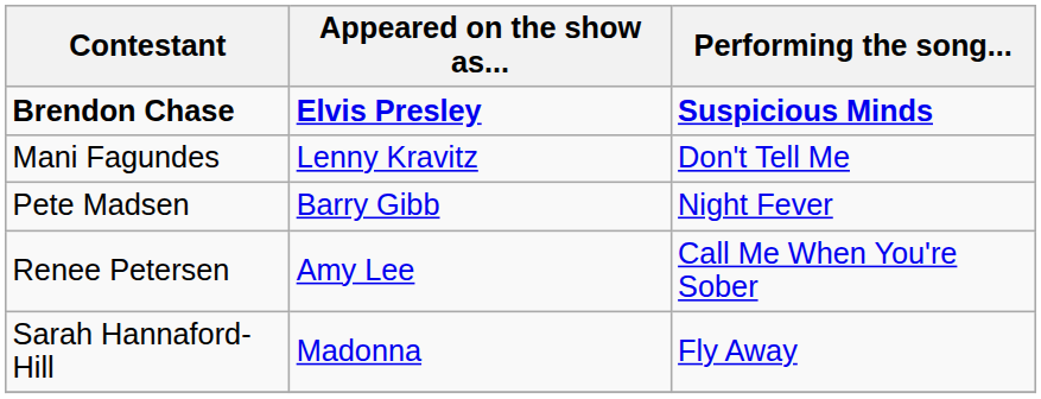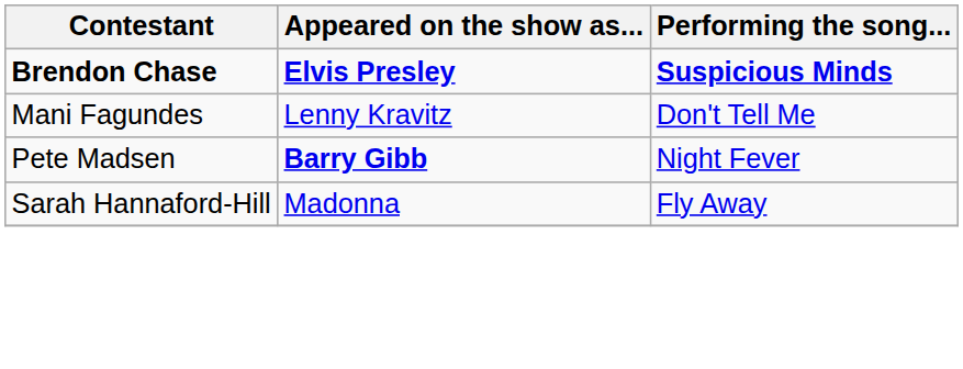Pete Madsen | Appeared on the show as...: normal -> bold
- row: Renee Petersen | Amy Lee | Call Me When You're Sober
